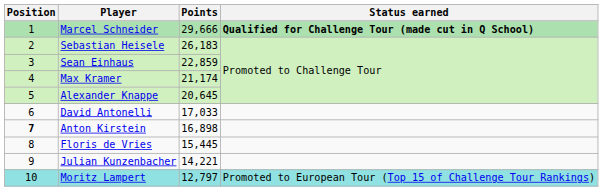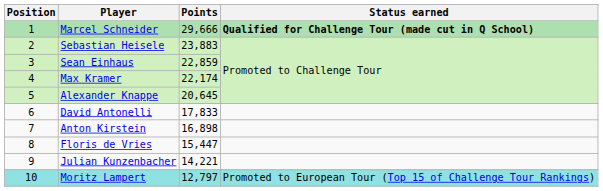Sebastian Heisele | Points: 26,183 -> 23,883
Max Kramer | Points: 21,174 -> 22,174
David Antonelli | Points: 17,033 -> 17,833
Anton Kirstein | Position: bold -> normal
Floris de Vries | Points: 15,445 -> 15,447
